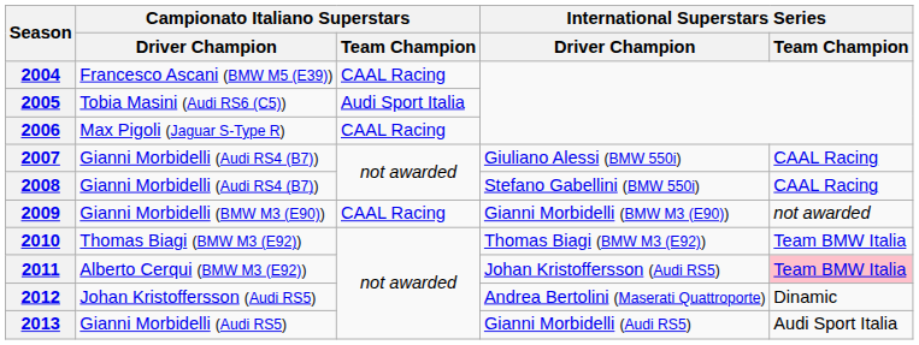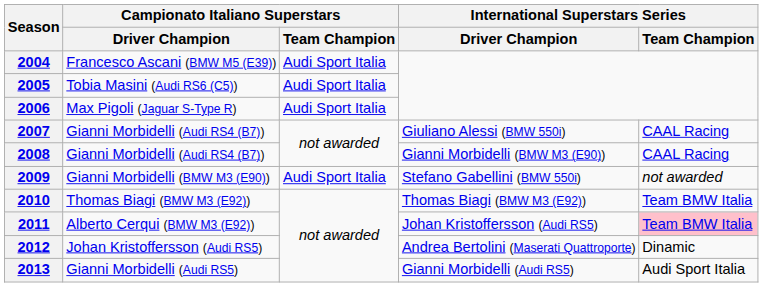2004 | Campionato Italiano Superstars / Team Champion: CAAL Racing -> Audi Sport Italia
2006 | Campionato Italiano Superstars / Team Champion: CAAL Racing -> Audi Sport Italia
2008 | International Superstars Series / Driver Champion: Stefano Gabellini (BMW 550i) -> Gianni Morbidelli (BMW M3 (E90))
2009 | Campionato Italiano Superstars / Team Champion: CAAL Racing -> Audi Sport Italia
2009 | International Superstars Series / Driver Champion: Gianni Morbidelli (BMW M3 (E90)) -> Stefano Gabellini (BMW 550i)
